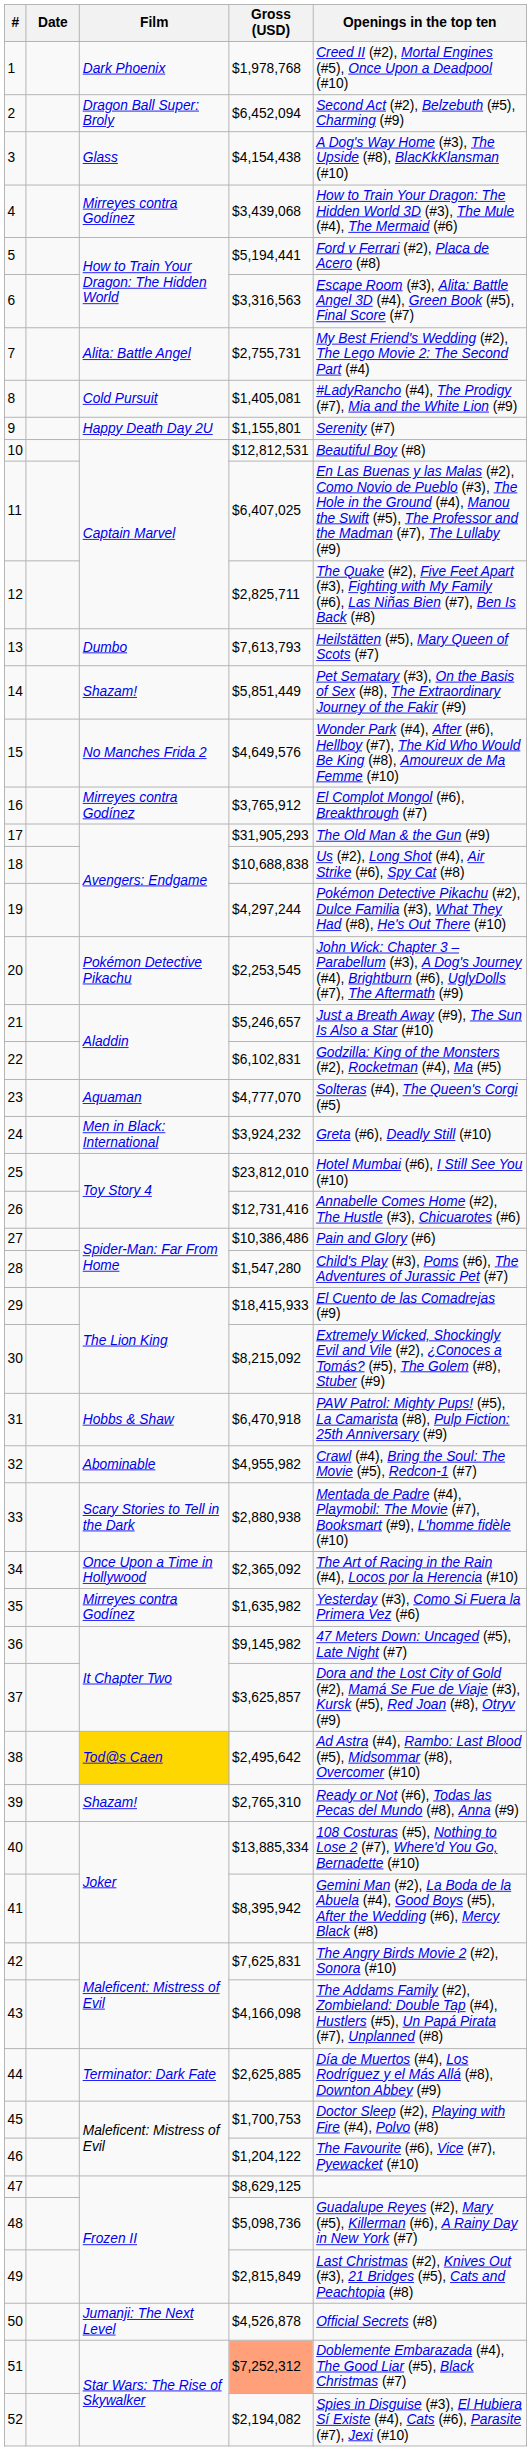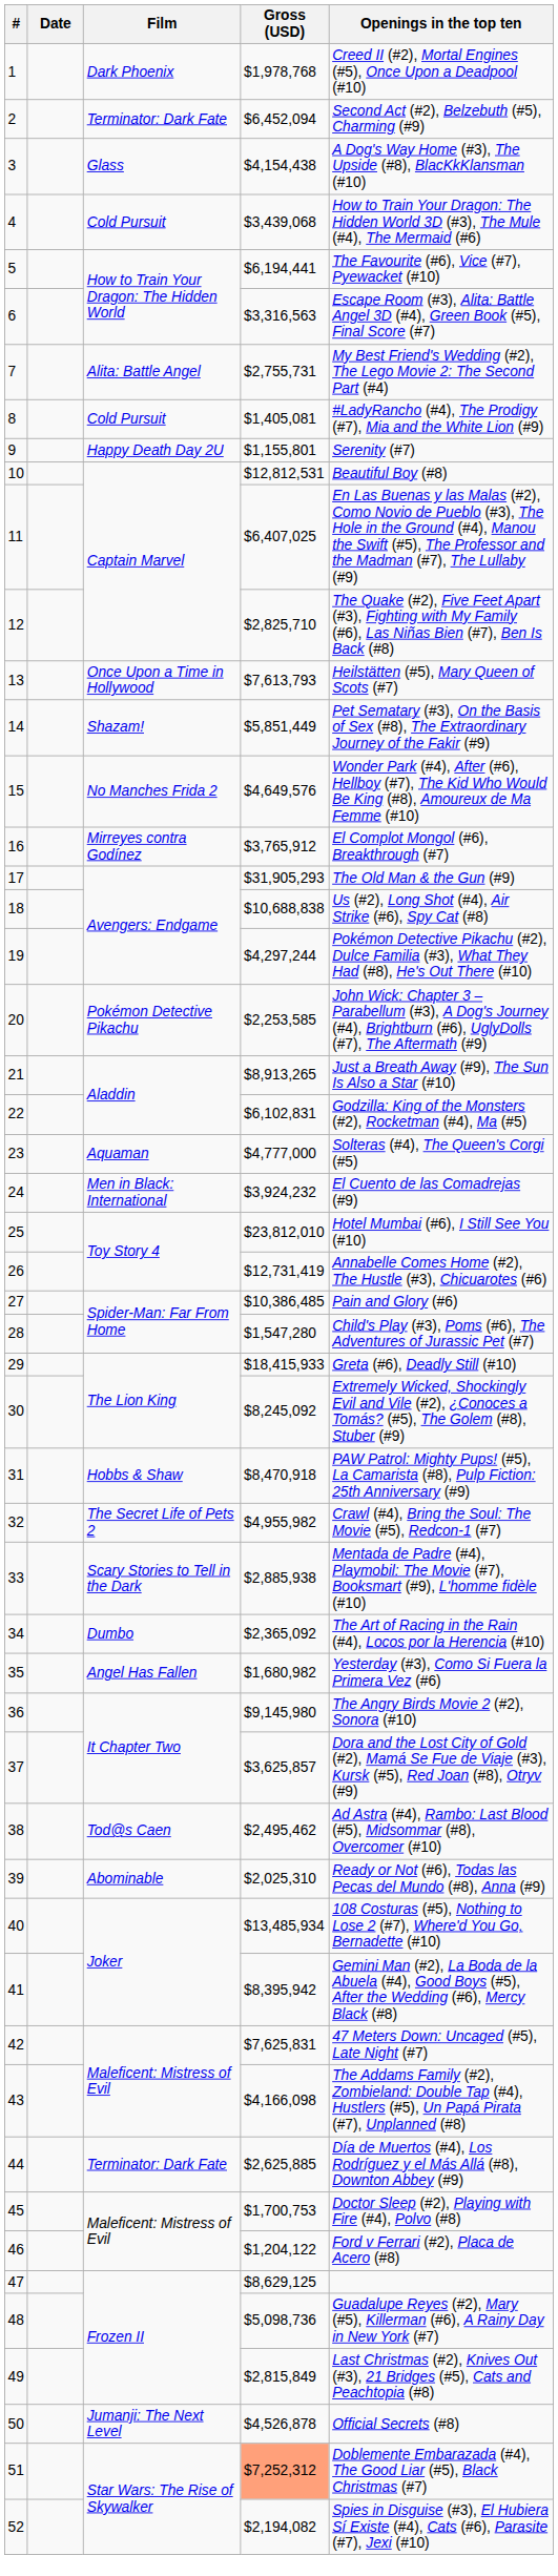2 | Film: Dragon Ball Super: Broly -> Terminator: Dark Fate
4 | Film: Mirreyes contra Godínez -> Cold Pursuit
5 | Gross (USD): $5,194,441 -> $6,194,441
5 | Openings in the top ten: Ford v Ferrari (#2), Placa de Acero (#8) -> The Favourite (#6), Vice (#7), Pyewacket (#10)
12 | Gross (USD): $2,825,711 -> $2,825,710
13 | Film: Dumbo -> Once Upon a Time in Hollywood
20 | Gross (USD): $2,253,545 -> $2,253,585
21 | Gross (USD): $5,246,657 -> $8,913,265
23 | Gross (USD): $4,777,070 -> $4,777,000
24 | Openings in the top ten: Greta (#6), Deadly Still (#10) -> El Cuento de las Comadrejas (#9)
26 | Gross (USD): $12,731,416 -> $12,731,419
27 | Gross (USD): $10,386,486 -> $10,386,485
29 | Openings in the top ten: El Cuento de las Comadrejas (#9) -> Greta (#6), Deadly Still (#10)
30 | Gross (USD): $8,215,092 -> $8,245,092
31 | Gross (USD): $6,470,918 -> $8,470,918
32 | Film: Abominable -> The Secret Life of Pets 2
33 | Gross (USD): $2,880,938 -> $2,885,938
34 | Film: Once Upon a Time in Hollywood -> Dumbo
35 | Film: Mirreyes contra Godínez -> Angel Has Fallen
35 | Gross (USD): $1,635,982 -> $1,680,982
36 | Gross (USD): $9,145,982 -> $9,145,980
36 | Openings in the top ten: 47 Meters Down: Uncaged (#5), Late Night (#7) -> The Angry Birds Movie 2 (#2), Sonora (#10)
38 | Film: gold background -> no background
38 | Gross (USD): $2,495,642 -> $2,495,462
39 | Film: Shazam! -> Abominable
39 | Gross (USD): $2,765,310 -> $2,025,310
40 | Gross (USD): $13,885,334 -> $13,485,934
42 | Openings in the top ten: The Angry Birds Movie 2 (#2), Sonora (#10) -> 47 Meters Down: Uncaged (#5), Late Night (#7)
46 | Openings in the top ten: The Favourite (#6), Vice (#7), Pyewacket (#10) -> Ford v Ferrari (#2), Placa de Acero (#8)
